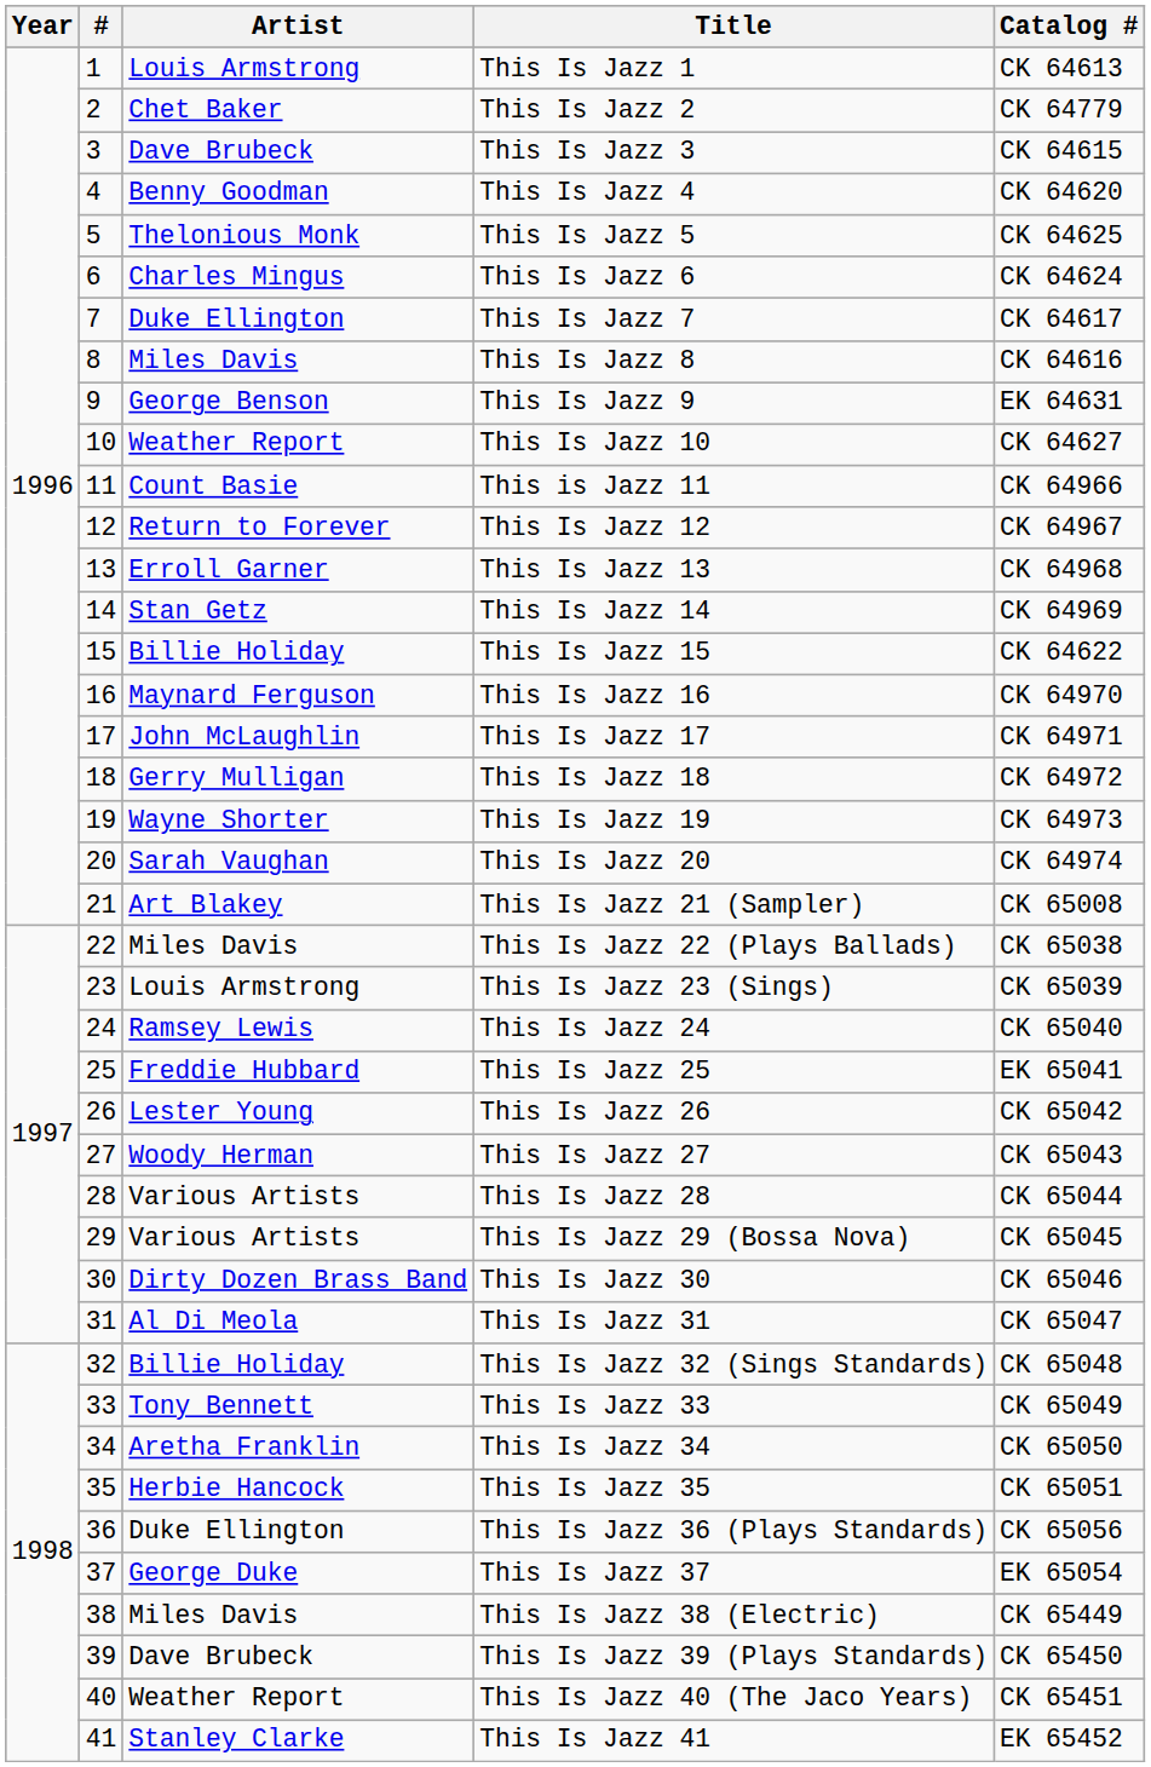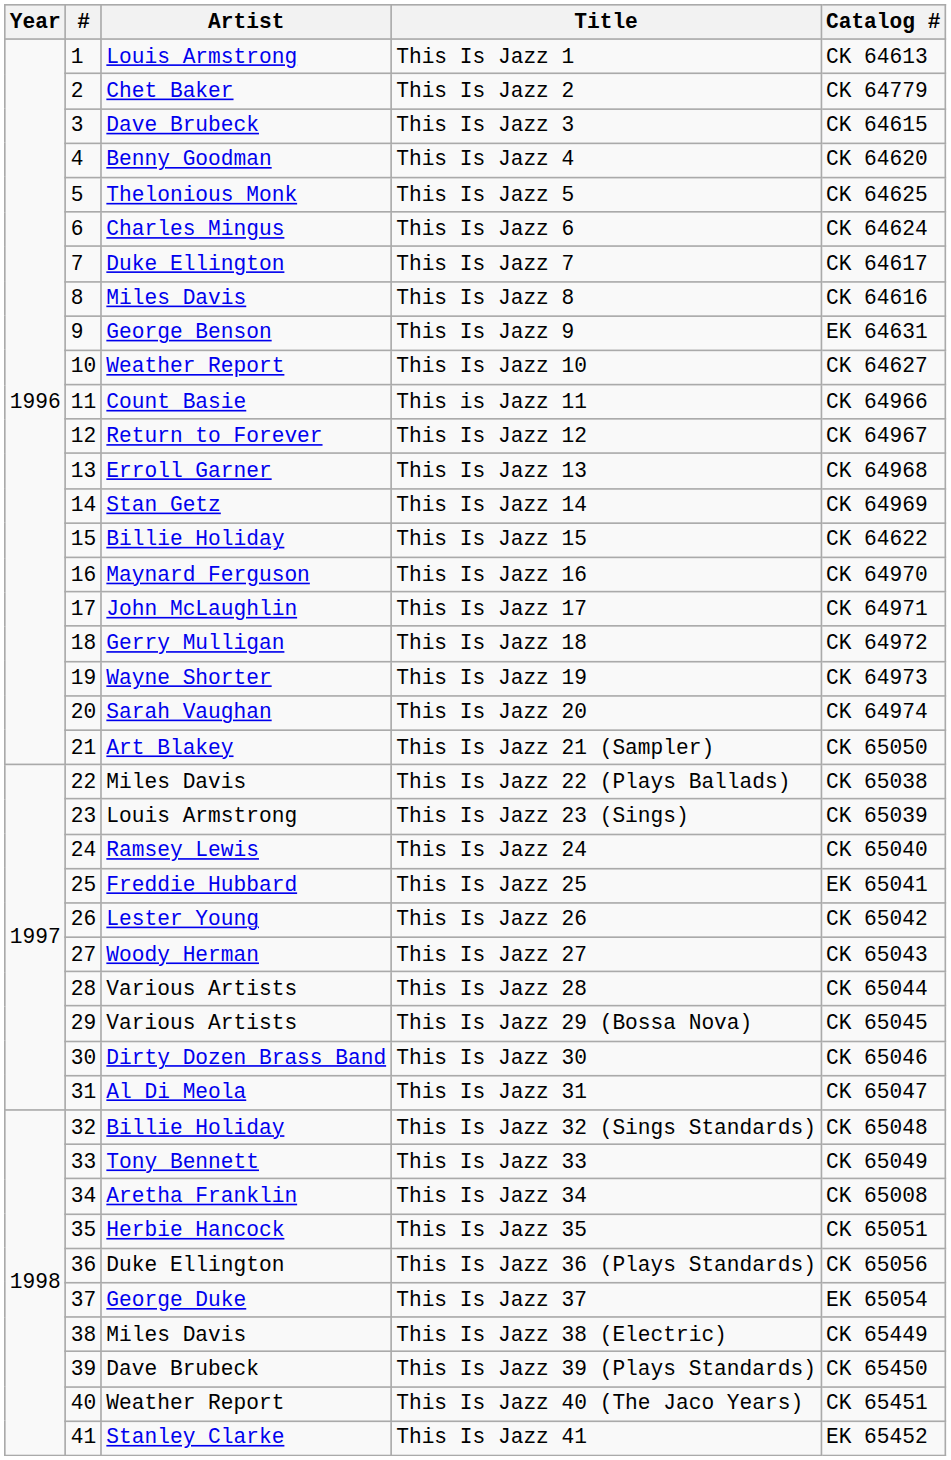This Is Jazz 21 (Sampler) | Catalog #: CK 65008 -> CK 65050
This Is Jazz 34 | Catalog #: CK 65050 -> CK 65008
